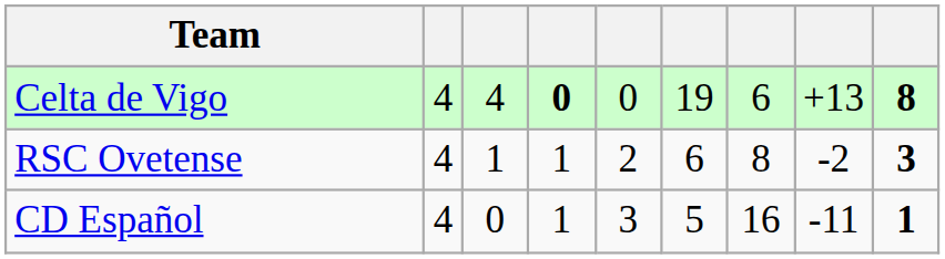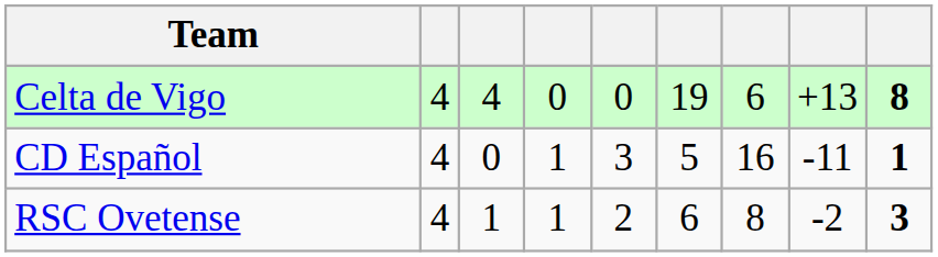Celta de Vigo | column 4: bold -> normal
rows swapped: RSC Ovetense <-> CD Español
